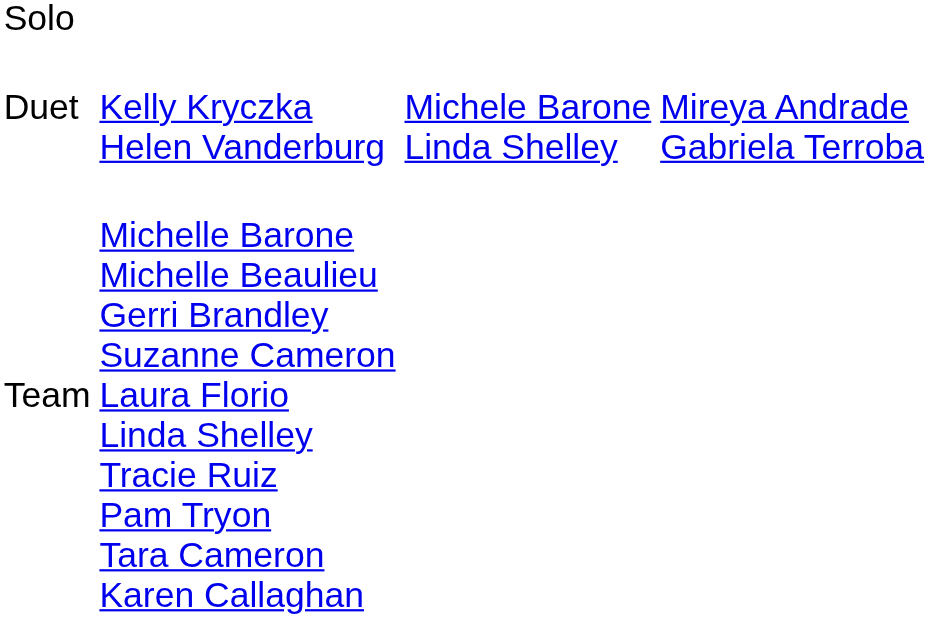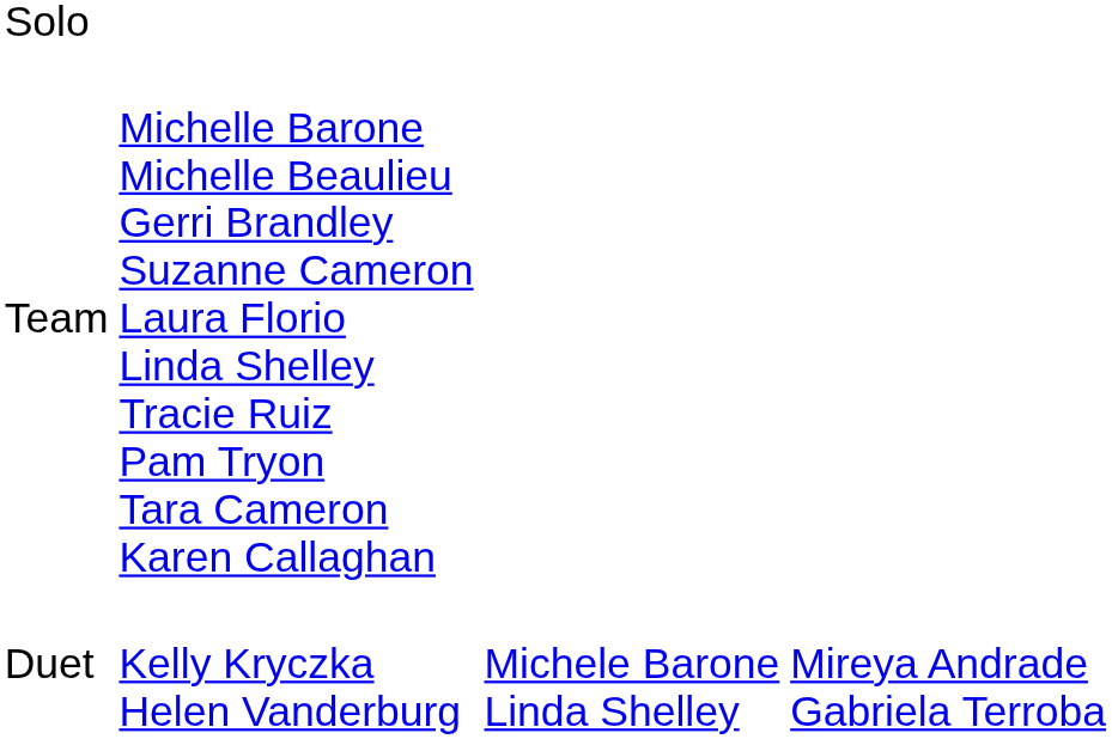rows swapped: Duet <-> Team
